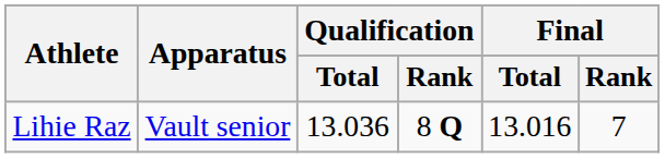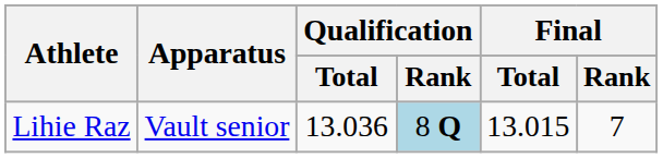Lihie Raz | Qualification / Rank: no background -> lightblue background
Lihie Raz | Final / Total: 13.016 -> 13.015
